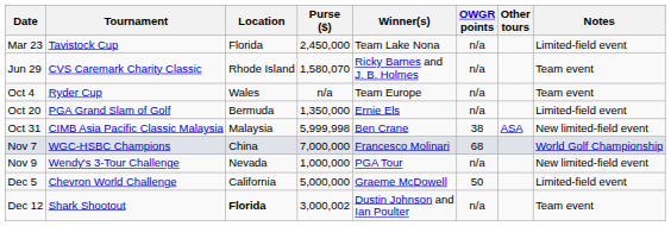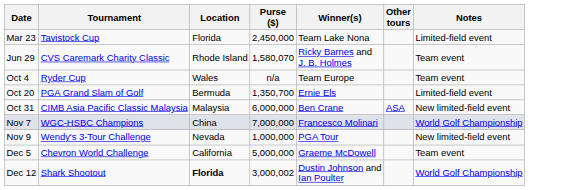- column: OWGR points | n/a | n/a | n/a | n/a | 38 | 68 | n/a | 50 | n/a
Oct 20 | Purse ($): 1,350,000 -> 1,350,700
Oct 31 | Purse ($): 5,999,998 -> 6,000,000
Dec 5 | Notes: Limited-field event -> Team event
Dec 12 | Notes: Team event -> World Golf Championship
